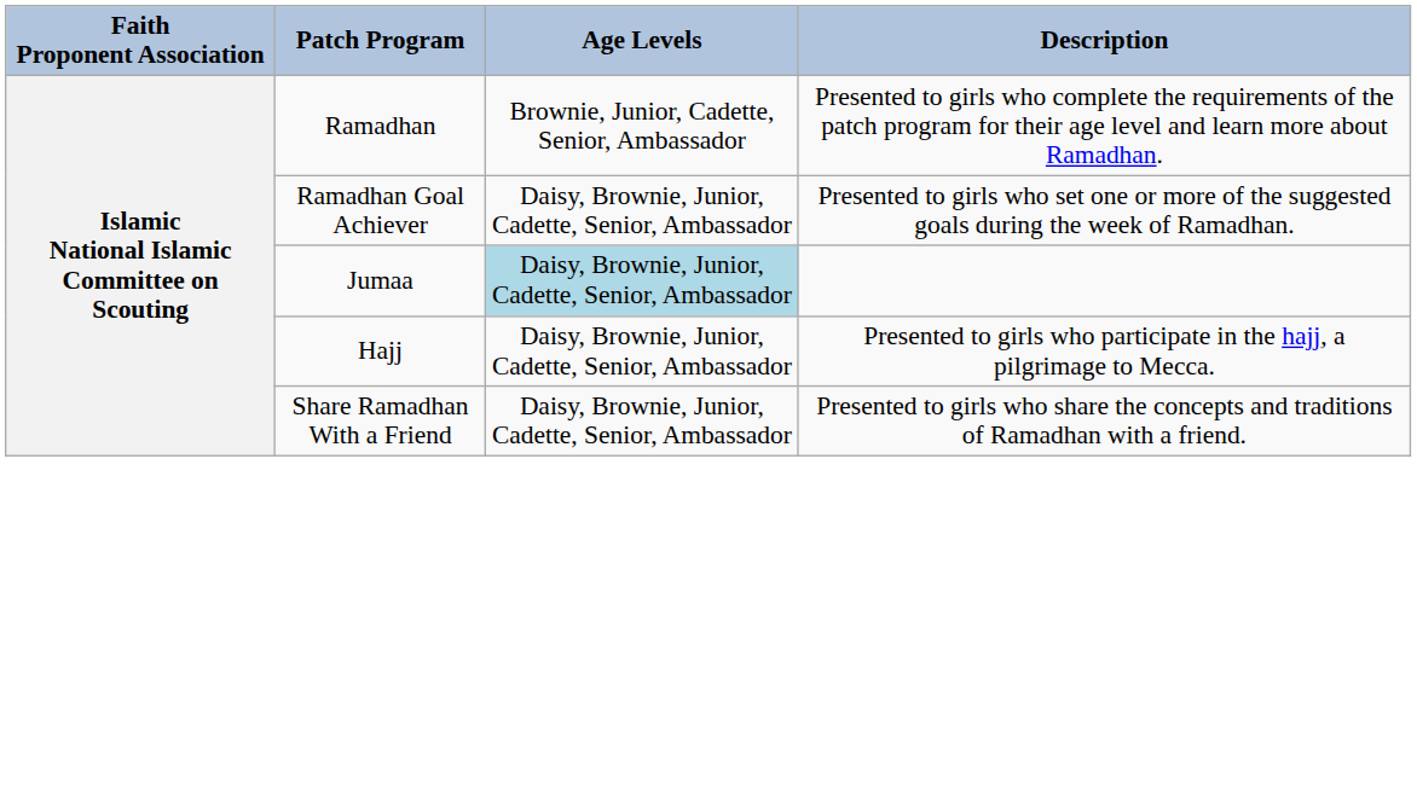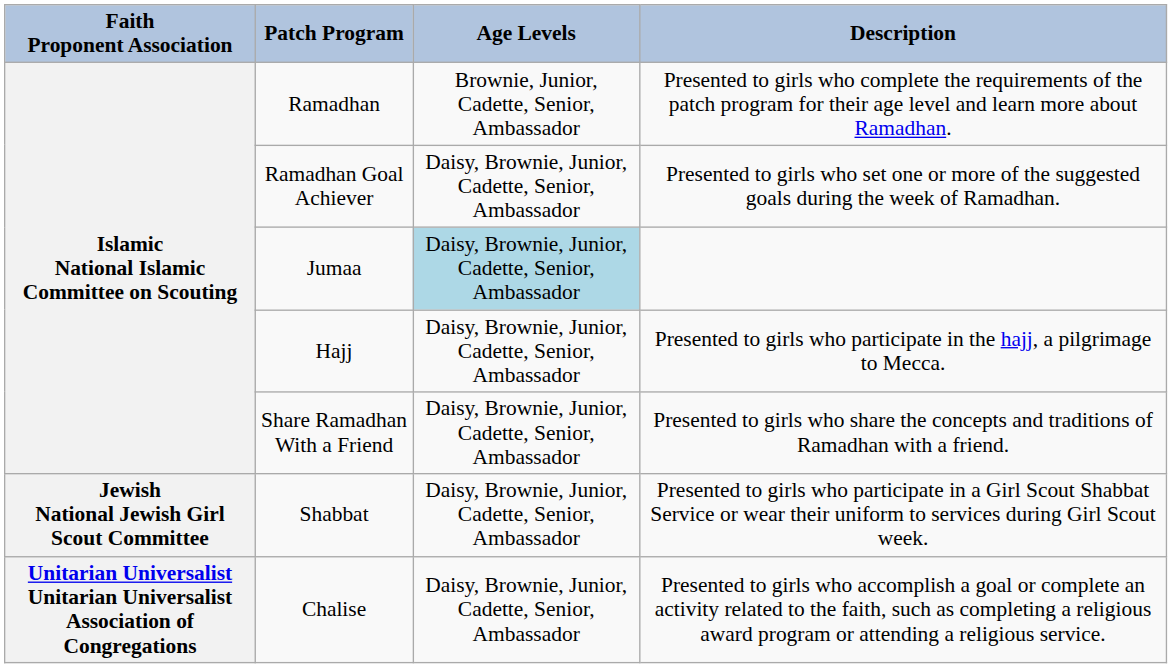+ row: Jewish National Jewish Girl Scout Committee | Shabbat | Daisy, Brownie, Junior, Cadette, Senior, Ambassador | Presented to girls who participate in a Girl Scout Shabbat Service or wear their uniform to services during Girl Scout week.
+ row: Unitarian Universalist Unitarian Universalist Association of Congregations | Chalise | Daisy, Brownie, Junior, Cadette, Senior, Ambassador | Presented to girls who accomplish a goal or complete an activity related to the faith, such as completing a religious award program or attending a religious service.
